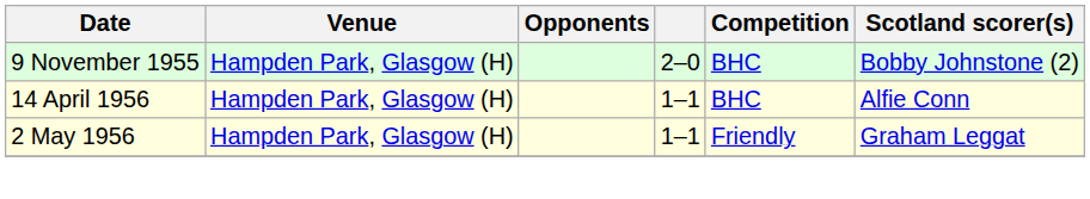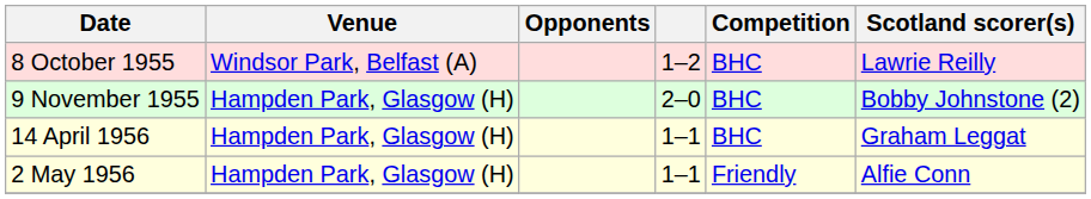+ row: 8 October 1955 | Windsor Park, Belfast (A) | 1–2 | BHC | Lawrie Reilly
14 April 1956 | Scotland scorer(s): Alfie Conn -> Graham Leggat
2 May 1956 | Scotland scorer(s): Graham Leggat -> Alfie Conn
